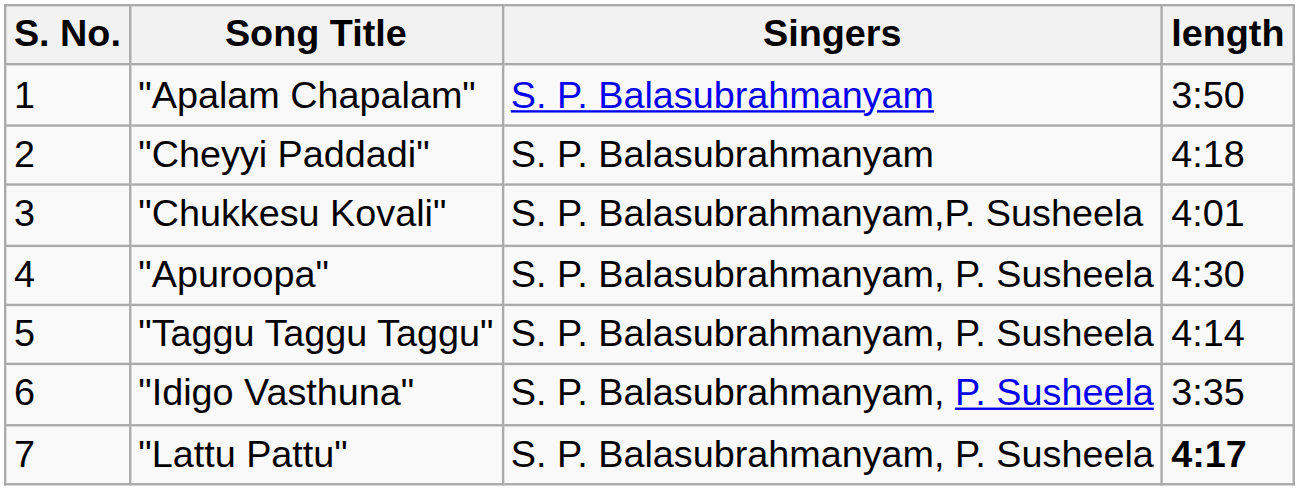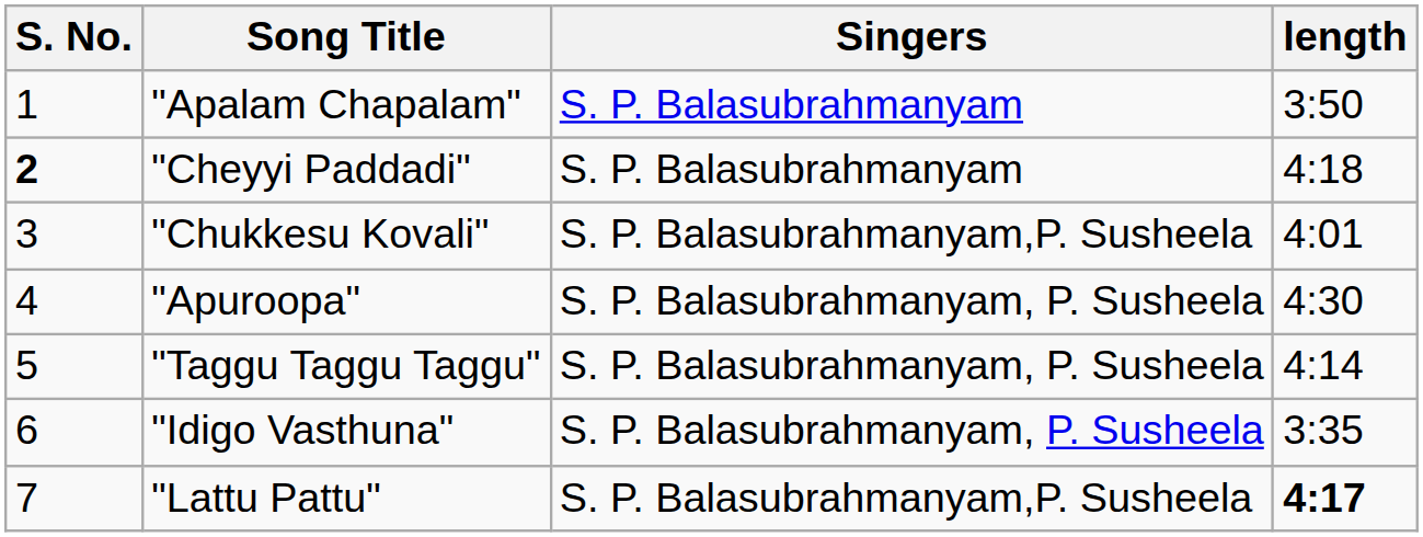"Cheyyi Paddadi" | S. No.: normal -> bold
"Lattu Pattu" | Singers: S. P. Balasubrahmanyam, P. Susheela -> S. P. Balasubrahmanyam,P. Susheela
